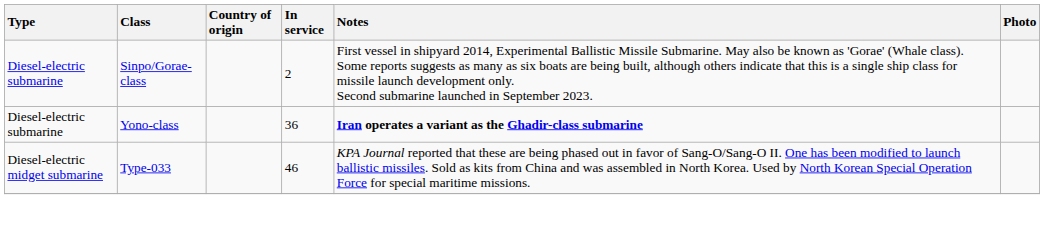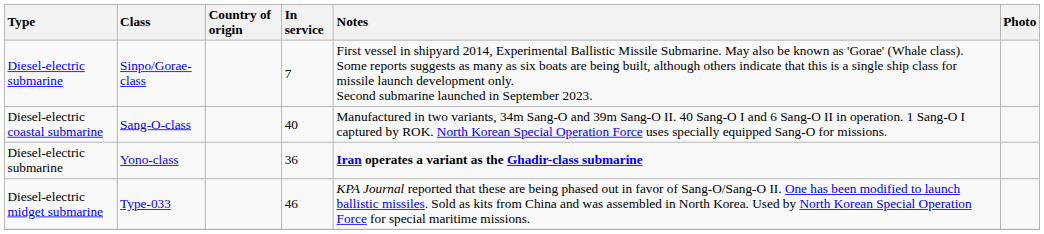Sinpo/Gorae-class | In service: 2 -> 7
+ row: Diesel-electric coastal submarine | Sang-O-class | 40 | Manufactured in two variants, 34m Sang-O and 39m Sang-O II. 40 Sang-O I and 6 Sang-O II in operation. 1 Sang-O I captured by ROK. North Korean Special Operation Force uses specially equipped Sang-O for missions.
